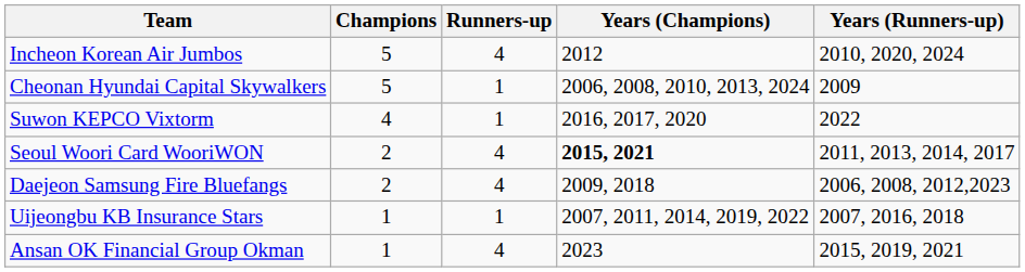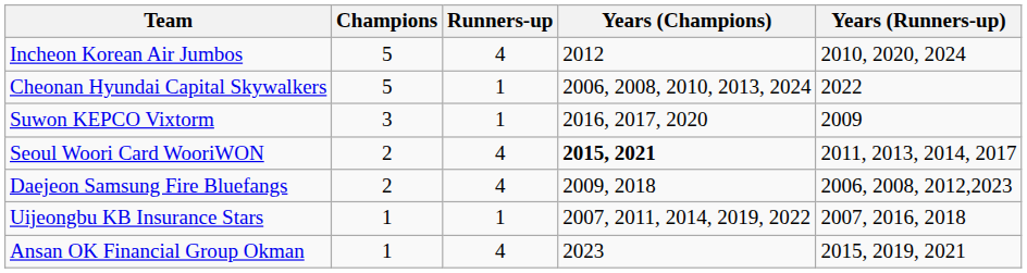Cheonan Hyundai Capital Skywalkers | Years (Runners-up): 2009 -> 2022
Suwon KEPCO Vixtorm | Champions: 4 -> 3
Suwon KEPCO Vixtorm | Years (Runners-up): 2022 -> 2009
